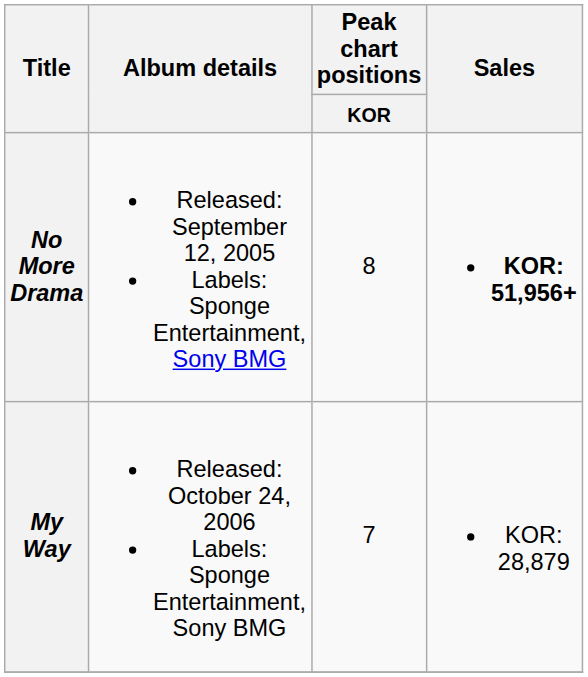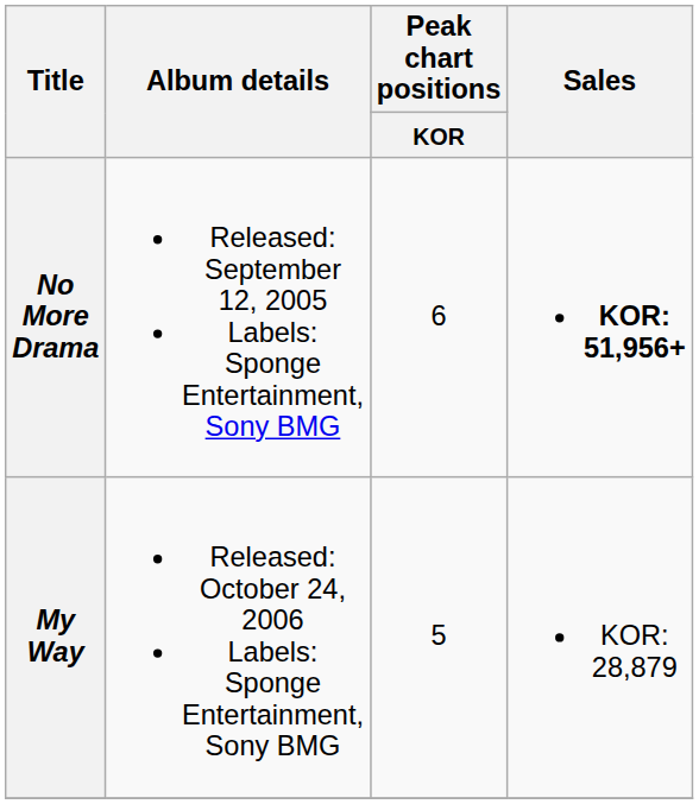No More Drama | Peak chart positions / KOR: 8 -> 6
My Way | Peak chart positions / KOR: 7 -> 5
